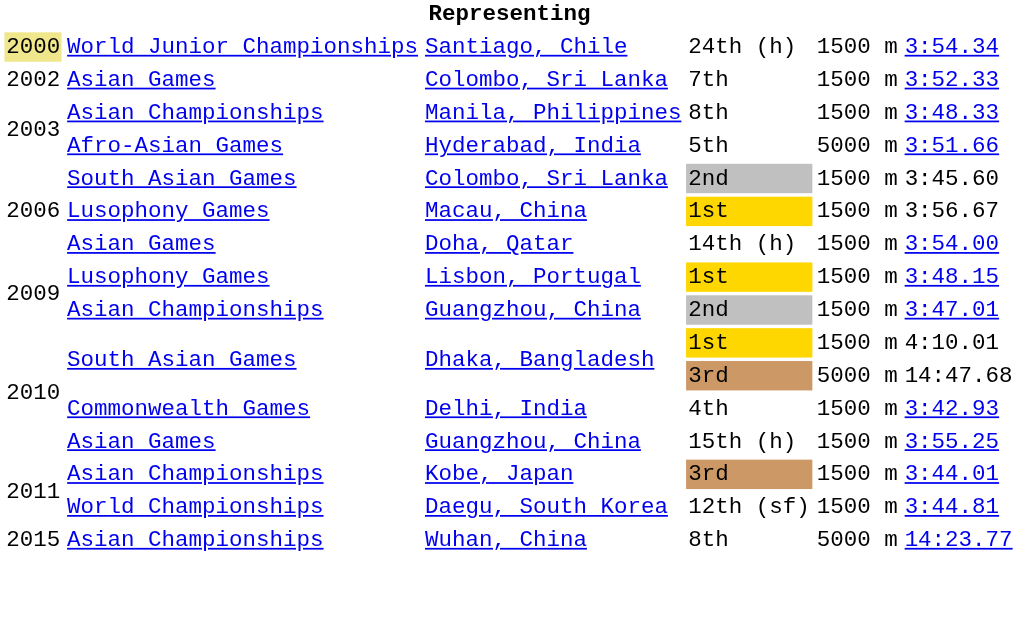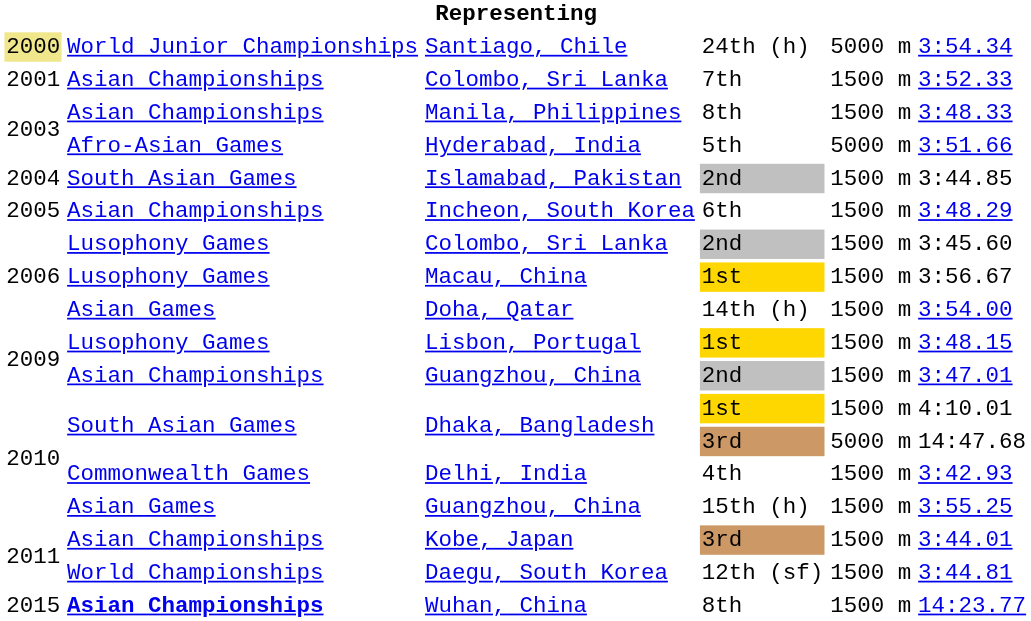Santiago, Chile | column 5: 1500 m -> 5000 m
Colombo, Sri Lanka / 7th | column 1: 2002 -> 2001
Colombo, Sri Lanka / 7th | column 2: Asian Games -> Asian Championships
+ row: 2004 | South Asian Games | Islamabad, Pakistan | 2nd | 1500 m | 3:44.85
+ row: 2005 | Asian Championships | Incheon, South Korea | 6th | 1500 m | 3:48.29
Colombo, Sri Lanka / 2nd | column 2: South Asian Games -> Lusophony Games
Wuhan, China | column 2: normal -> bold
Wuhan, China | column 5: 5000 m -> 1500 m
